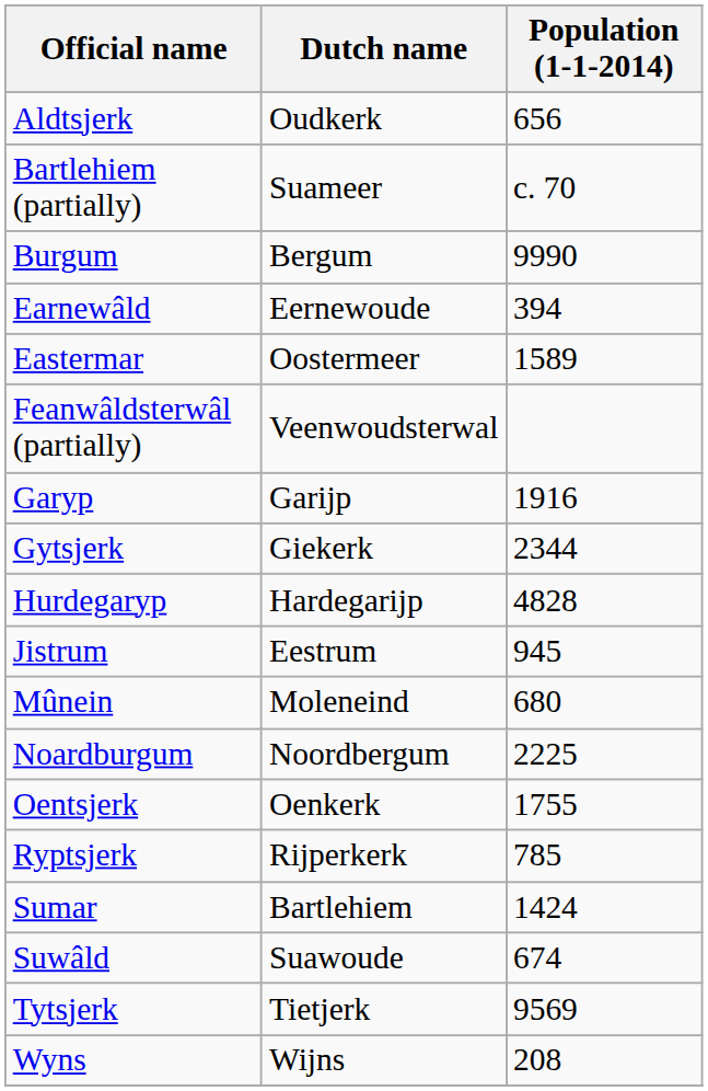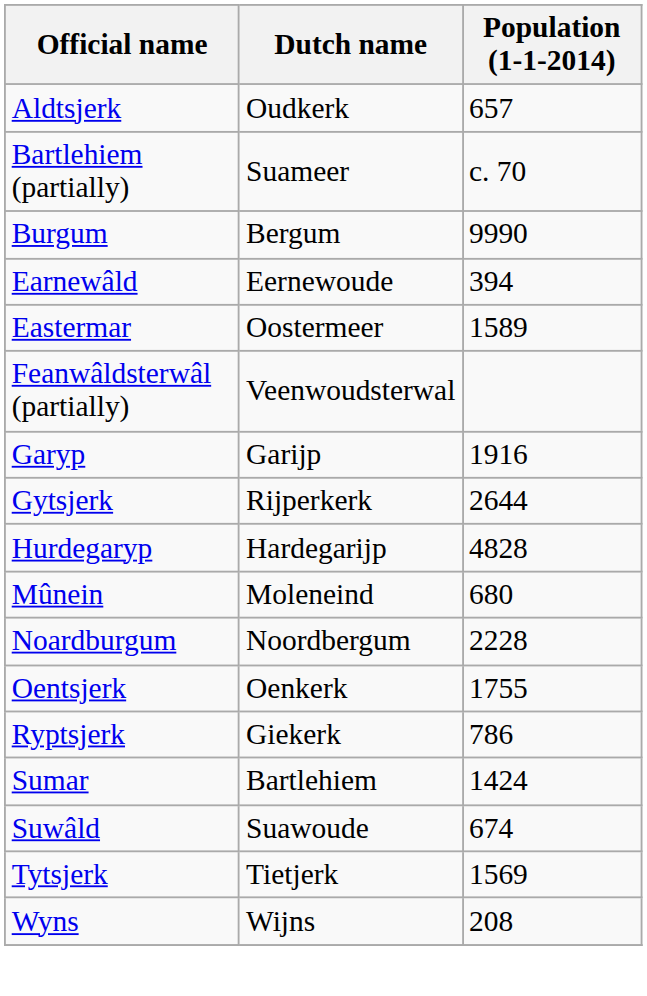Aldtsjerk | Population (1-1-2014): 656 -> 657
Gytsjerk | Dutch name: Giekerk -> Rijperkerk
Gytsjerk | Population (1-1-2014): 2344 -> 2644
- row: Jistrum | Eestrum | 945
Noardburgum | Population (1-1-2014): 2225 -> 2228
Ryptsjerk | Dutch name: Rijperkerk -> Giekerk
Ryptsjerk | Population (1-1-2014): 785 -> 786
Tytsjerk | Population (1-1-2014): 9569 -> 1569
